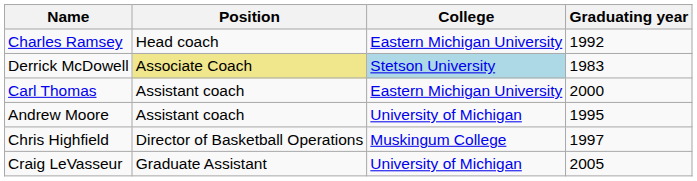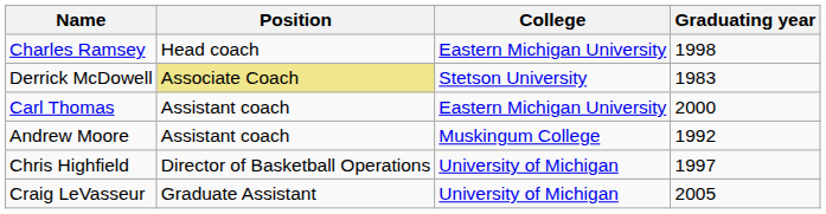Charles Ramsey | Graduating year: 1992 -> 1998
Derrick McDowell | College: lightblue background -> no background
Andrew Moore | College: University of Michigan -> Muskingum College
Andrew Moore | Graduating year: 1995 -> 1992
Chris Highfield | College: Muskingum College -> University of Michigan
